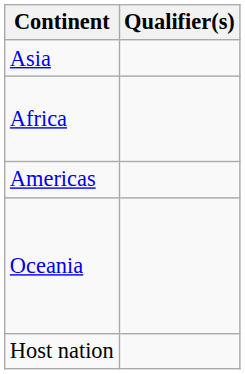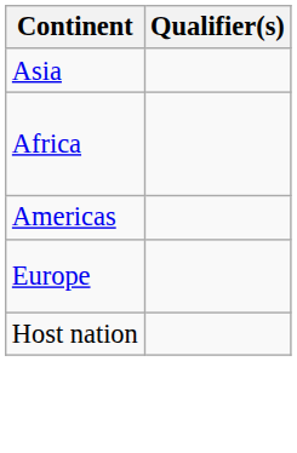- row: Oceania
+ row: Europe
